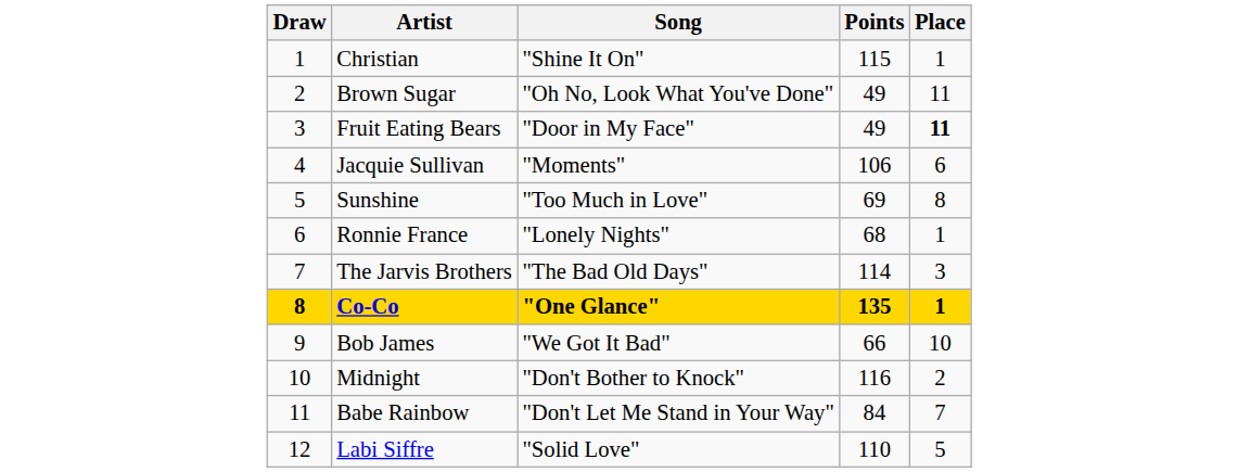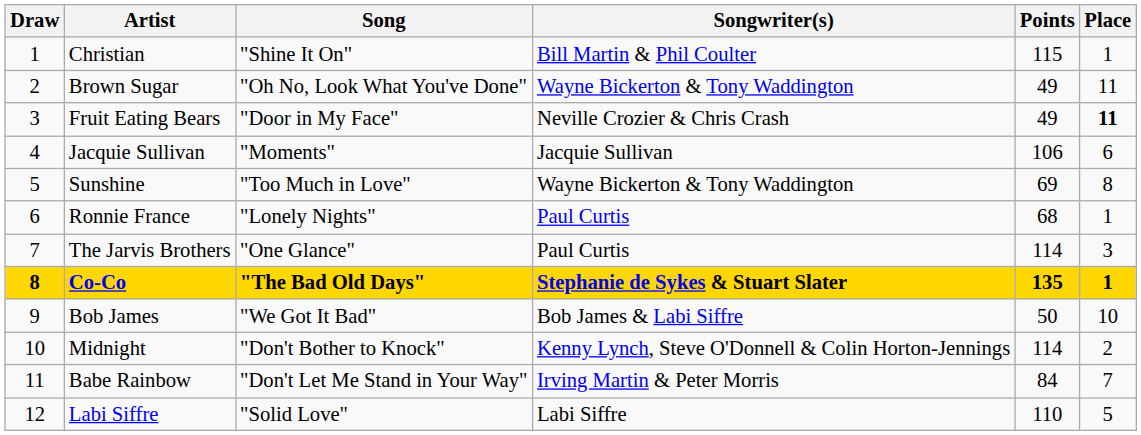+ column: Songwriter(s) | Bill Martin & Phil Coulter | Wayne Bickerton & Tony Waddington | Neville Crozier & Chris Crash | Jacquie Sullivan | Wayne Bickerton & Tony Waddington | Paul Curtis | Paul Curtis | Stephanie de Sykes & Stuart Slater | Bob James & Labi Siffre | Kenny Lynch, Steve O'Donnell & Colin Horton-Jennings | Irving Martin & Peter Morris | Labi Siffre
The Jarvis Brothers | Song: "The Bad Old Days" -> "One Glance"
Co-Co | Song: "One Glance" -> "The Bad Old Days"
Bob James | Points: 66 -> 50
Midnight | Points: 116 -> 114
